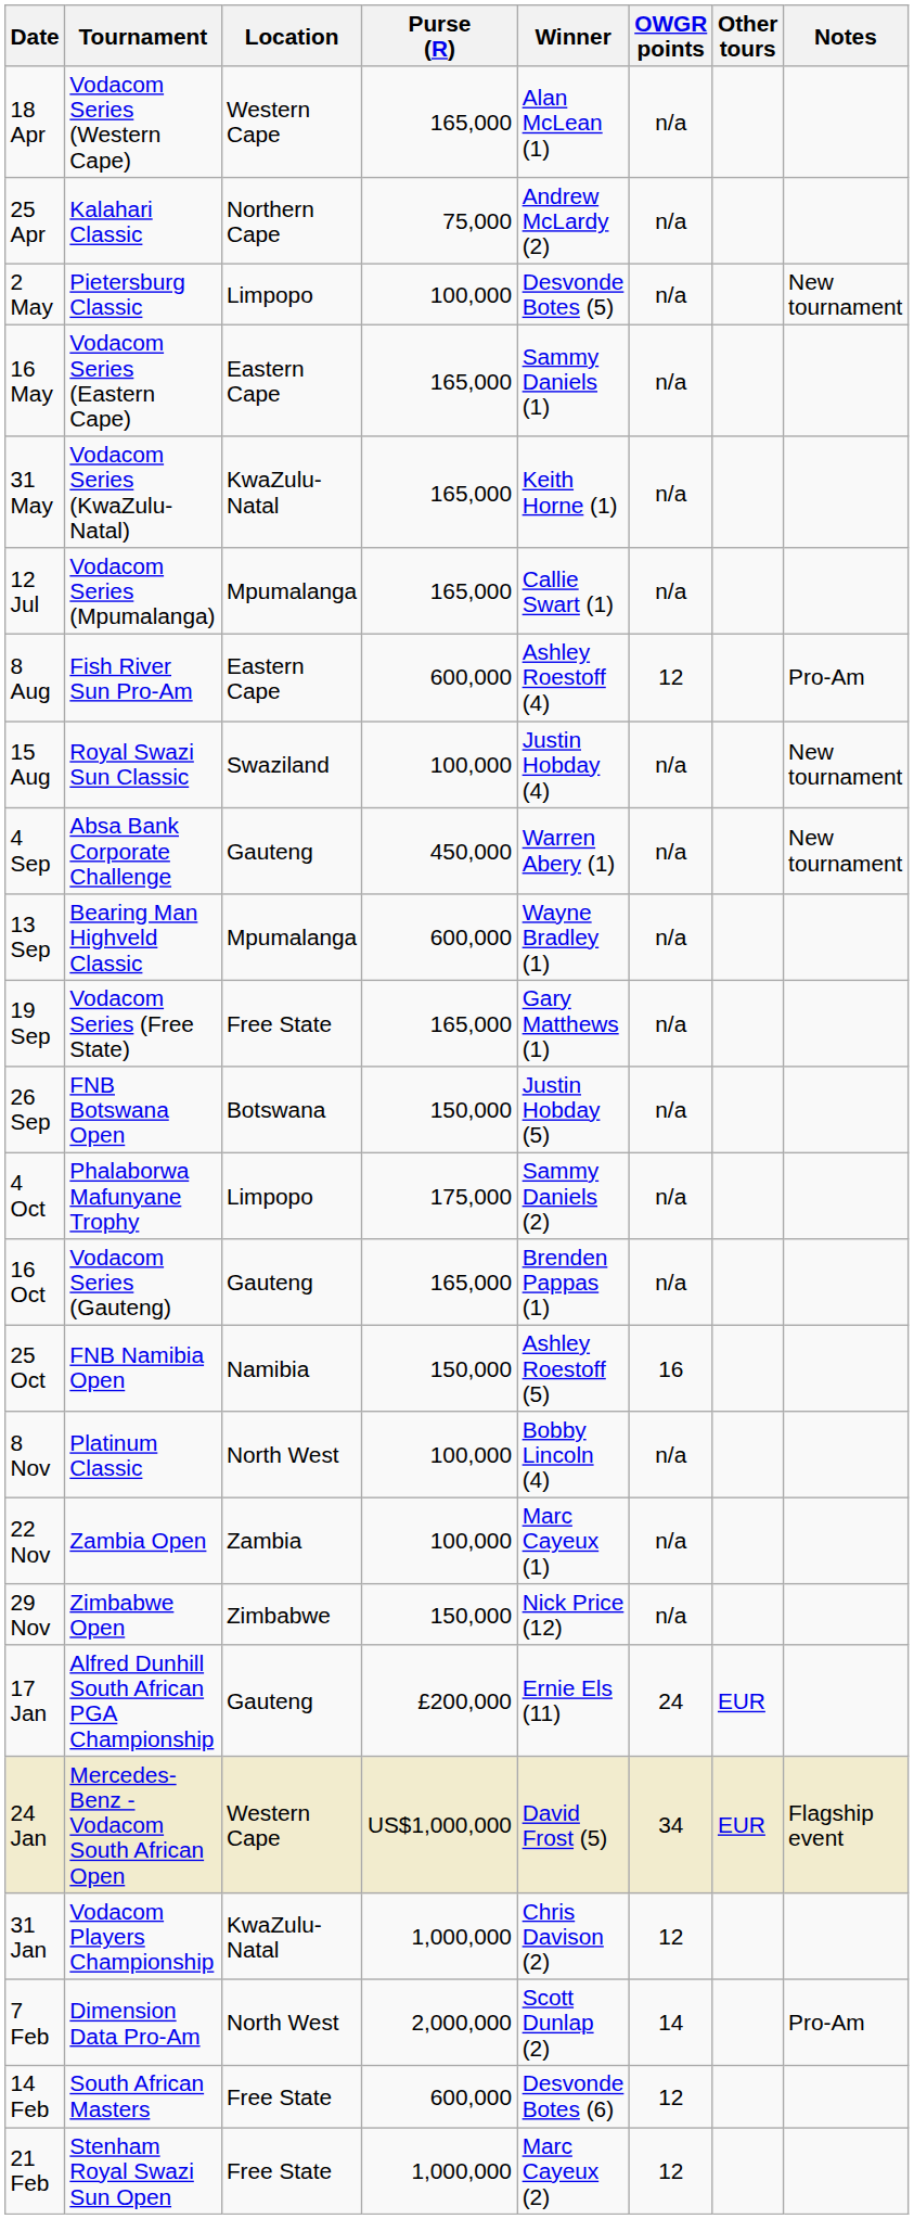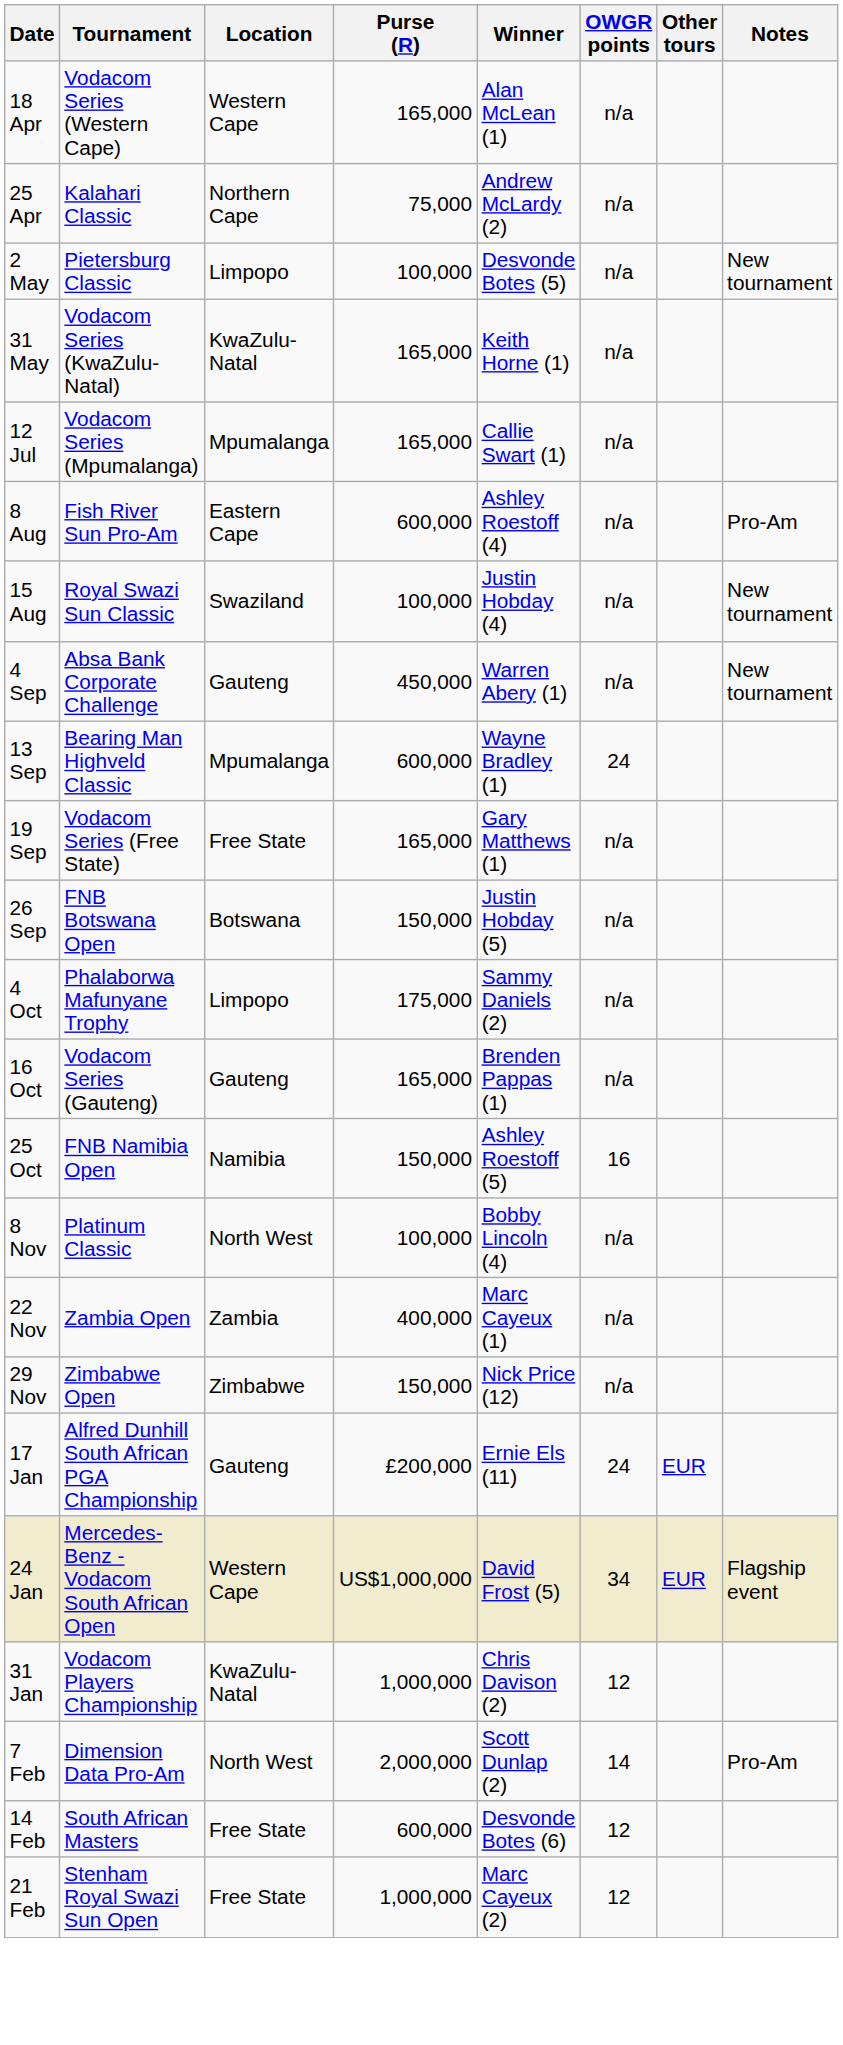- row: 16 May | Vodacom Series (Eastern Cape) | Eastern Cape | 165,000 | Sammy Daniels (1) | n/a
8 Aug | OWGR points: 12 -> n/a
13 Sep | OWGR points: n/a -> 24
22 Nov | Purse (R): 100,000 -> 400,000
